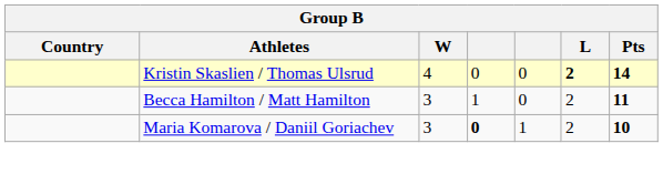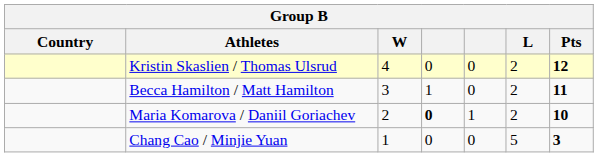Kristin Skaslien / Thomas Ulsrud | L: bold -> normal
Kristin Skaslien / Thomas Ulsrud | Pts: 14 -> 12
Maria Komarova / Daniil Goriachev | W: 3 -> 2
+ row: Chang Cao / Minjie Yuan | 1 | 0 | 0 | 5 | 3
